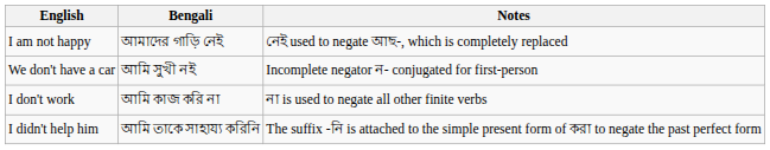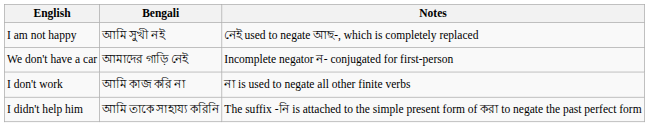I am not happy | Bengali: আমাদের গাড়ি নেই -> আমি সুখী নই
We don't have a car | Bengali: আমি সুখী নই -> আমাদের গাড়ি নেই
